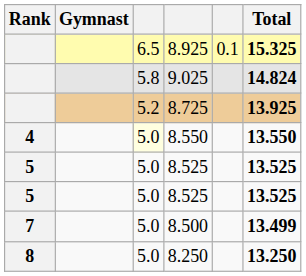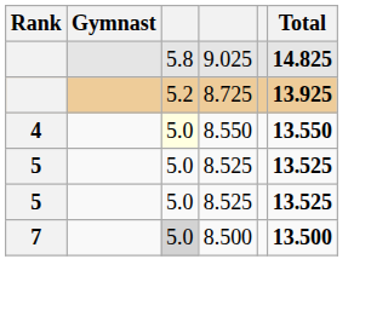- row: 6.5 | 8.925 | 0.1 | 15.325
9.025 | Total: 14.824 -> 14.825
8.500 | column 3: no background -> lightgrey background
8.500 | Total: 13.499 -> 13.500
- row: 8 | 5.0 | 8.250 | 13.250
